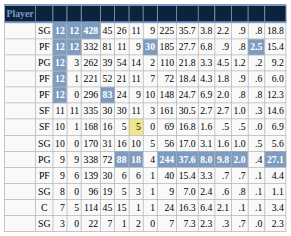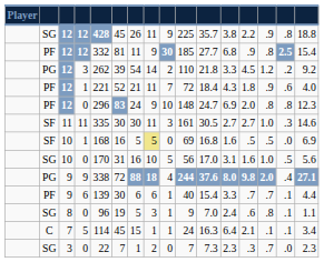12 / 1 | column 16: 6.0 -> 4.0
